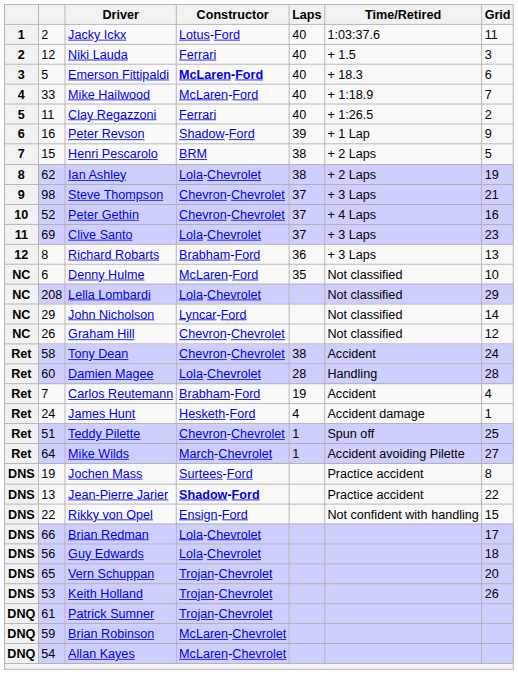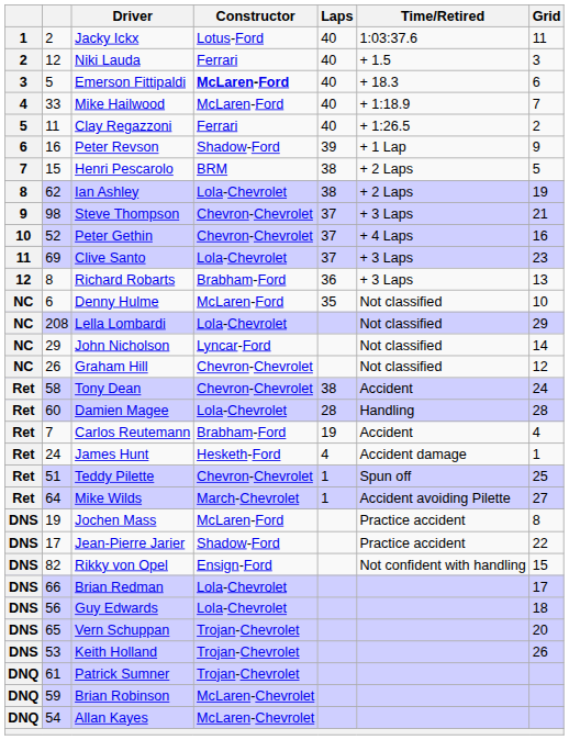Jochen Mass | Constructor: Surtees-Ford -> McLaren-Ford
Jean-Pierre Jarier | column 2: 13 -> 17
Jean-Pierre Jarier | Constructor: bold -> normal
Rikky von Opel | column 2: 22 -> 82
